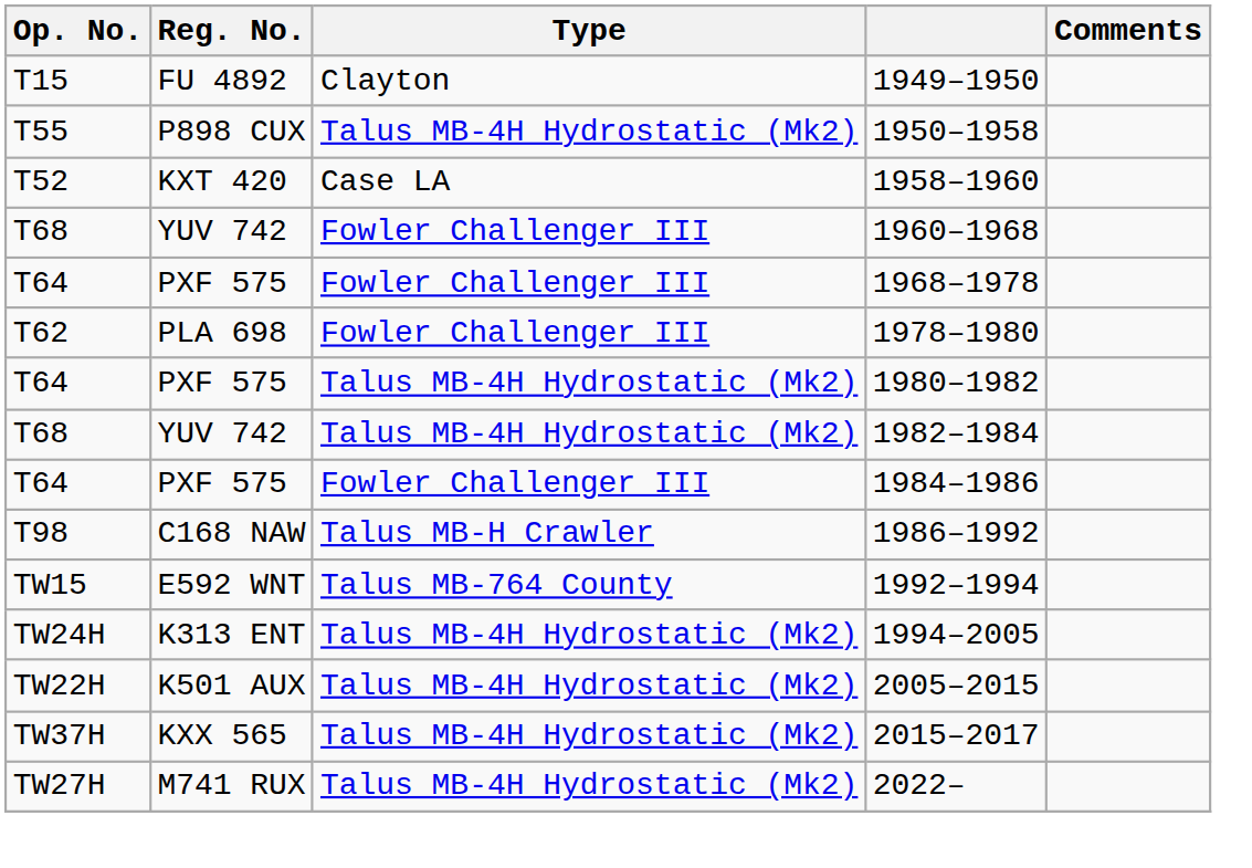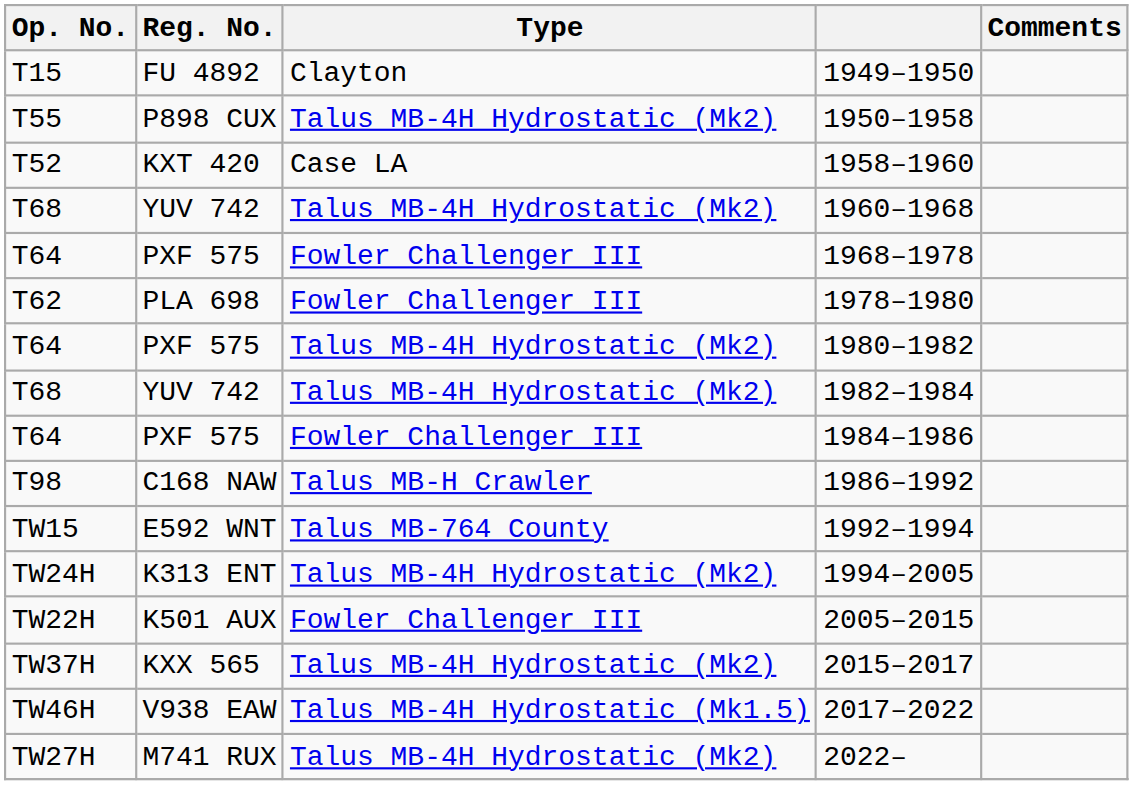1960–1968 | Type: Fowler Challenger III -> Talus MB-4H Hydrostatic (Mk2)
2005–2015 | Type: Talus MB-4H Hydrostatic (Mk2) -> Fowler Challenger III
+ row: TW46H | V938 EAW | Talus MB-4H Hydrostatic (Mk1.5) | 2017–2022
